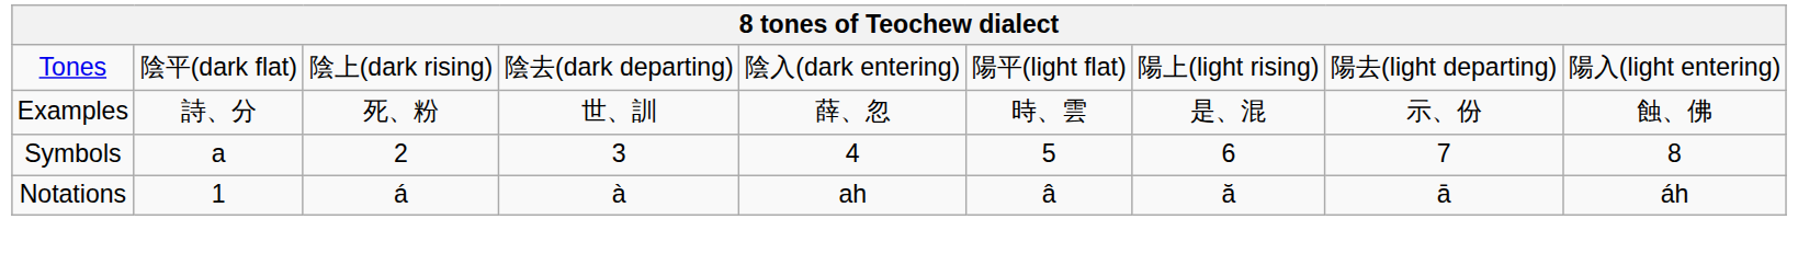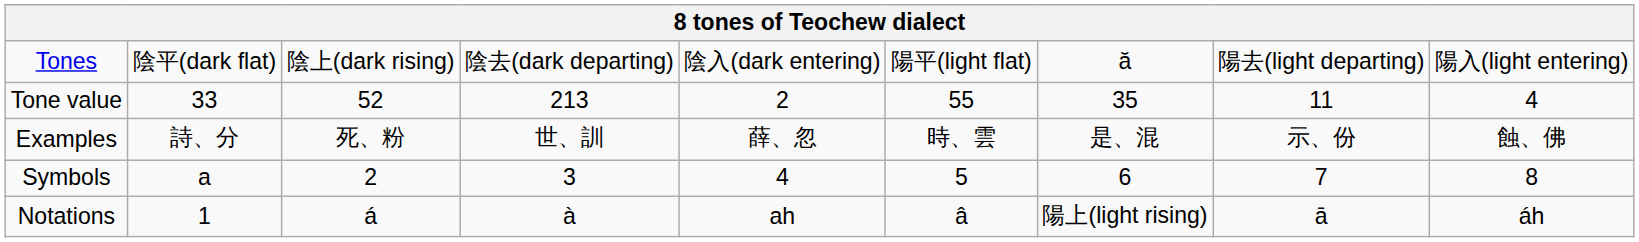Tones | column 7: 陽上(light rising) -> ă
+ row: Tone value | 33 | 52 | 213 | 2 | 55 | 35 | 11 | 4
Notations | column 7: ă -> 陽上(light rising)
